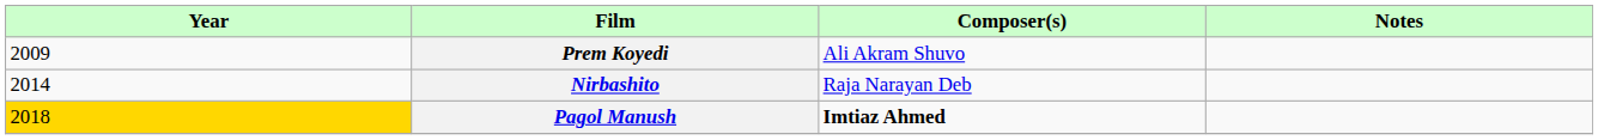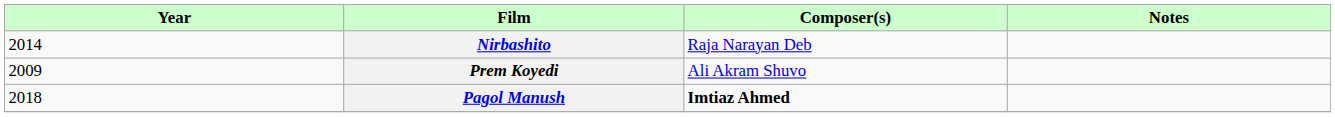rows swapped: Prem Koyedi <-> Nirbashito
Pagol Manush | Year: gold background -> no background
